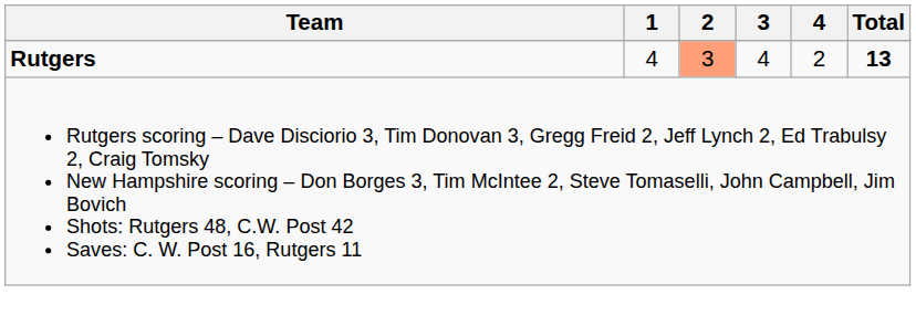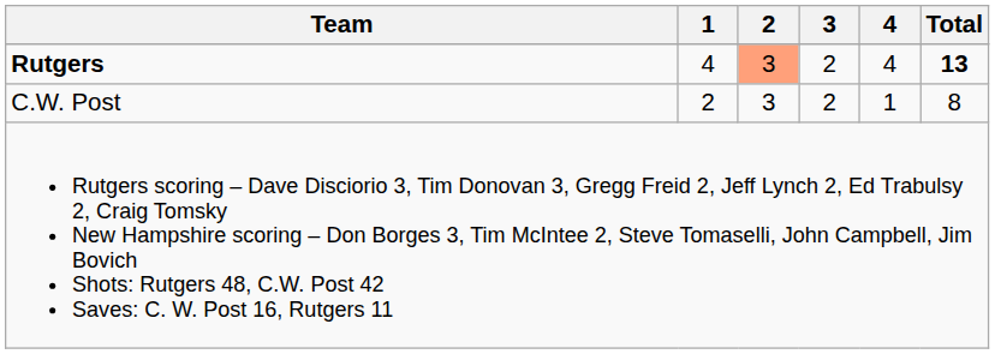Rutgers | 3: 4 -> 2
Rutgers | 4: 2 -> 4
+ row: C.W. Post | 2 | 3 | 2 | 1 | 8
